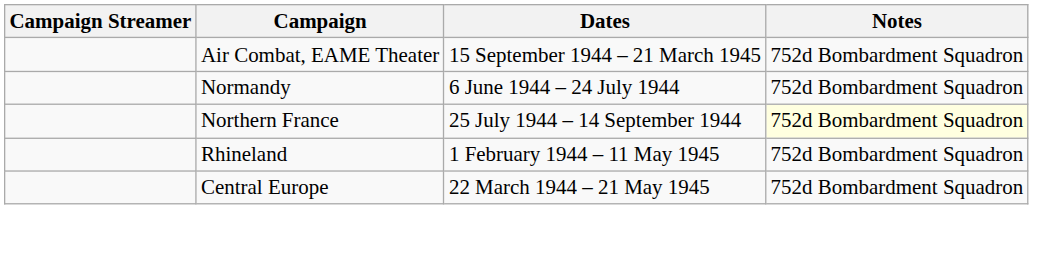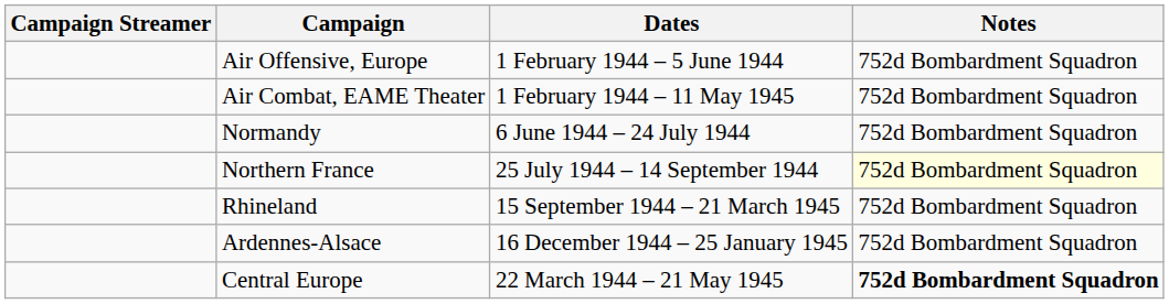+ row: Air Offensive, Europe | 1 February 1944 – 5 June 1944 | 752d Bombardment Squadron
Air Combat, EAME Theater | Dates: 15 September 1944 – 21 March 1945 -> 1 February 1944 – 11 May 1945
Rhineland | Dates: 1 February 1944 – 11 May 1945 -> 15 September 1944 – 21 March 1945
+ row: Ardennes-Alsace | 16 December 1944 – 25 January 1945 | 752d Bombardment Squadron
Central Europe | Notes: normal -> bold
